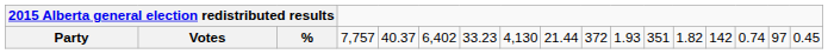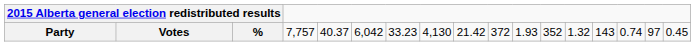Party | column 7: 6,402 -> 6,042
Party | column 10: 21.44 -> 21.42
Party | column 13: 351 -> 352
Party | column 14: 1.82 -> 1.32
Party | column 15: 142 -> 143
